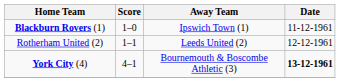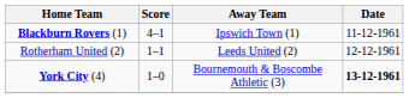Blackburn Rovers (1) | Score: 1–0 -> 4–1
York City (4) | Score: 4–1 -> 1–0
